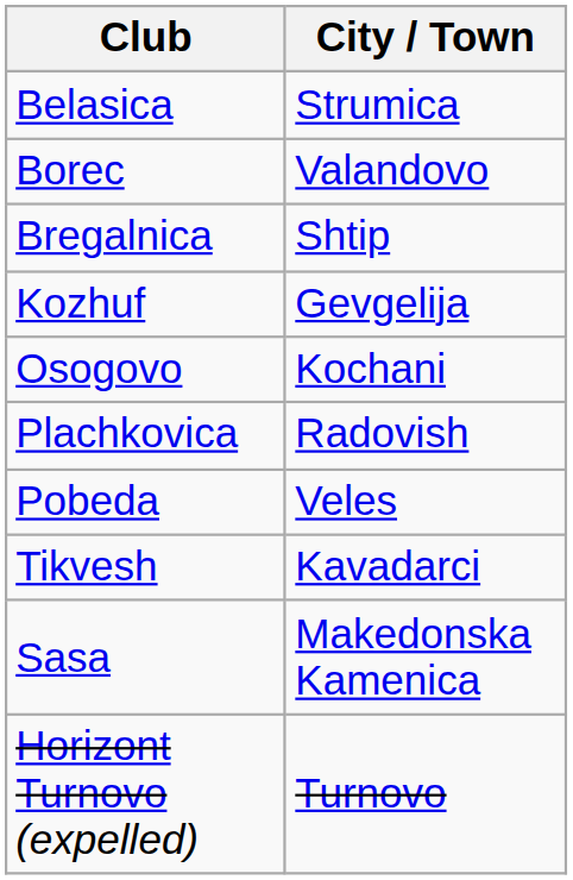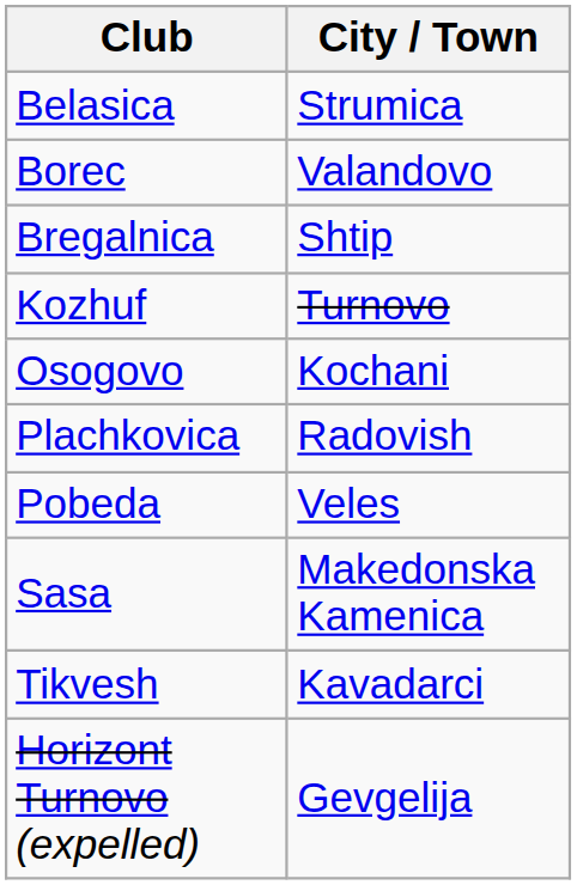Kozhuf | City / Town: Gevgelija -> Turnovo
rows swapped: Sasa <-> Tikvesh
Horizont Turnovo (expelled) | City / Town: Turnovo -> Gevgelija
